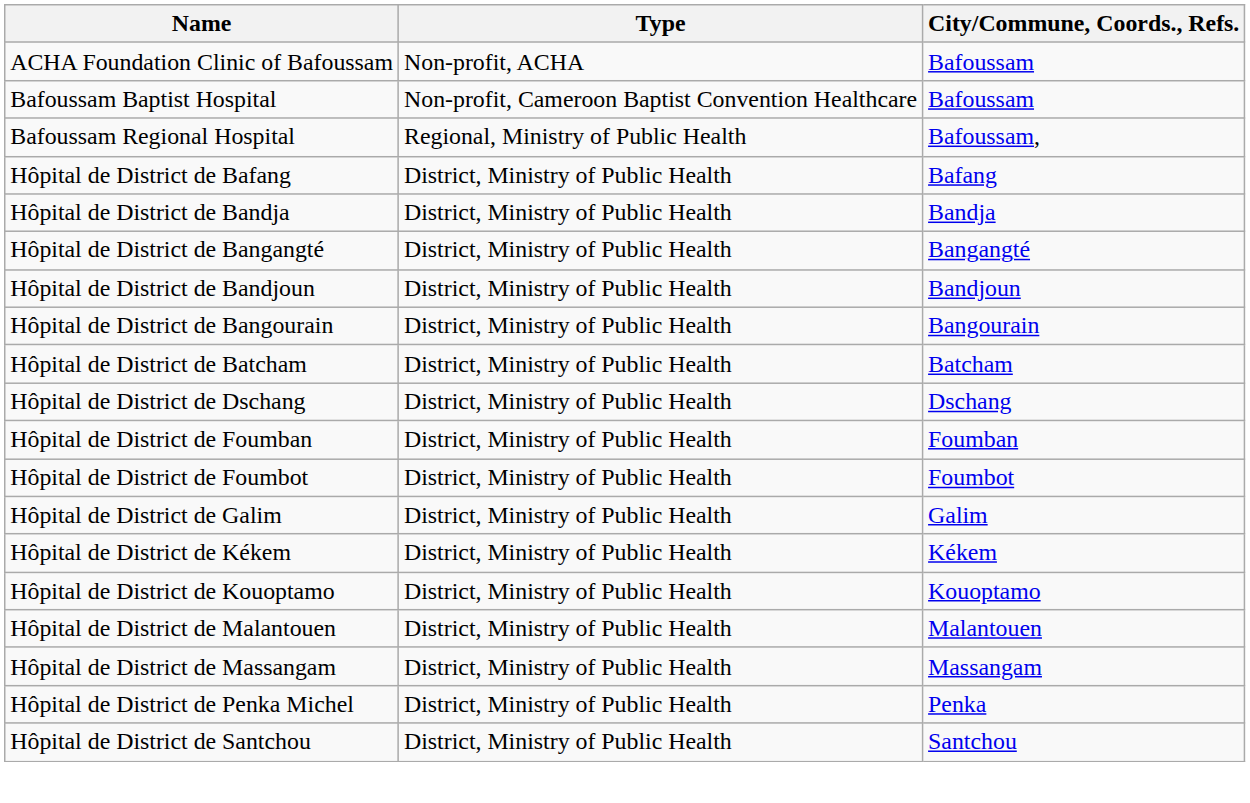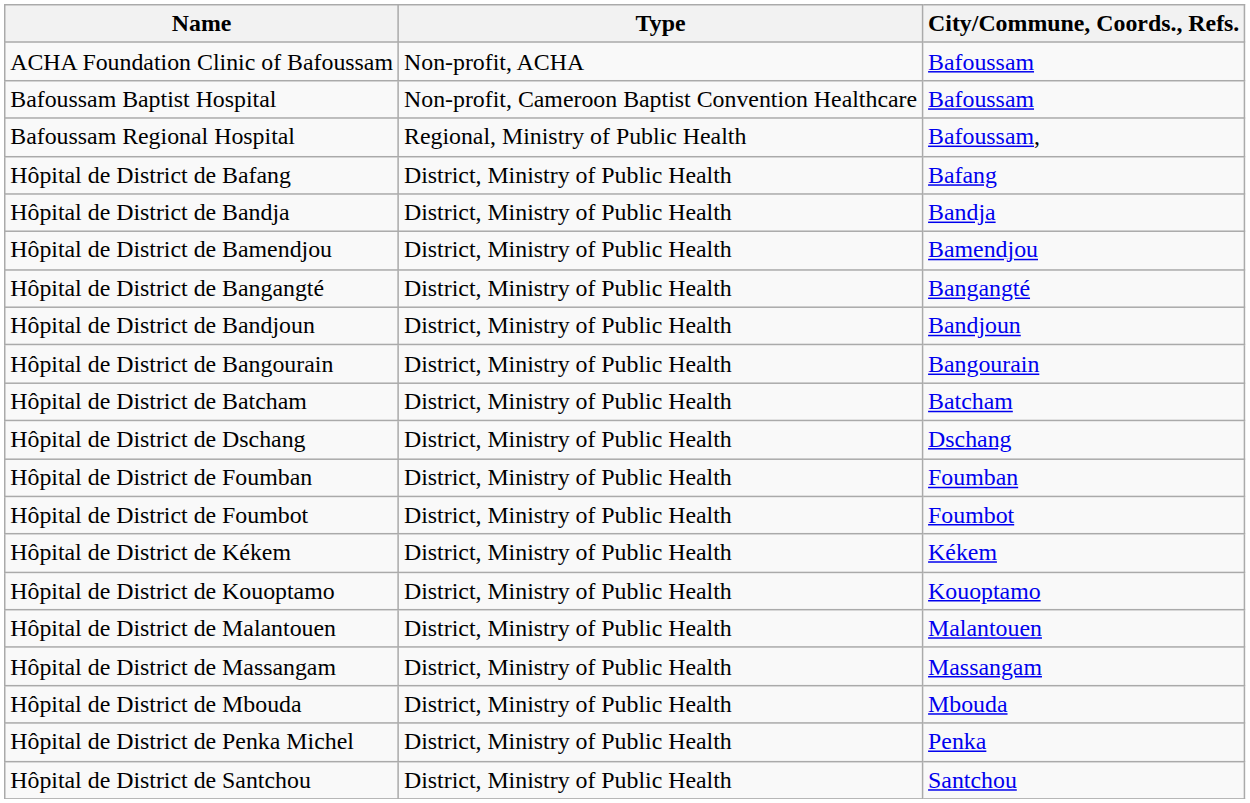+ row: Hôpital de District de Bamendjou | District, Ministry of Public Health | Bamendjou
- row: Hôpital de District de Galim | District, Ministry of Public Health | Galim
+ row: Hôpital de District de Mbouda | District, Ministry of Public Health | Mbouda
